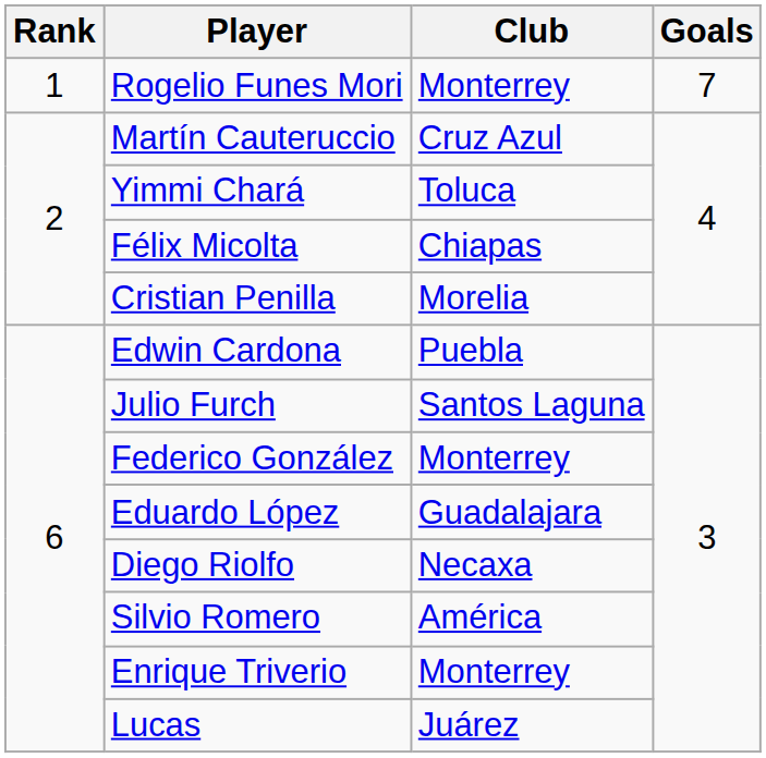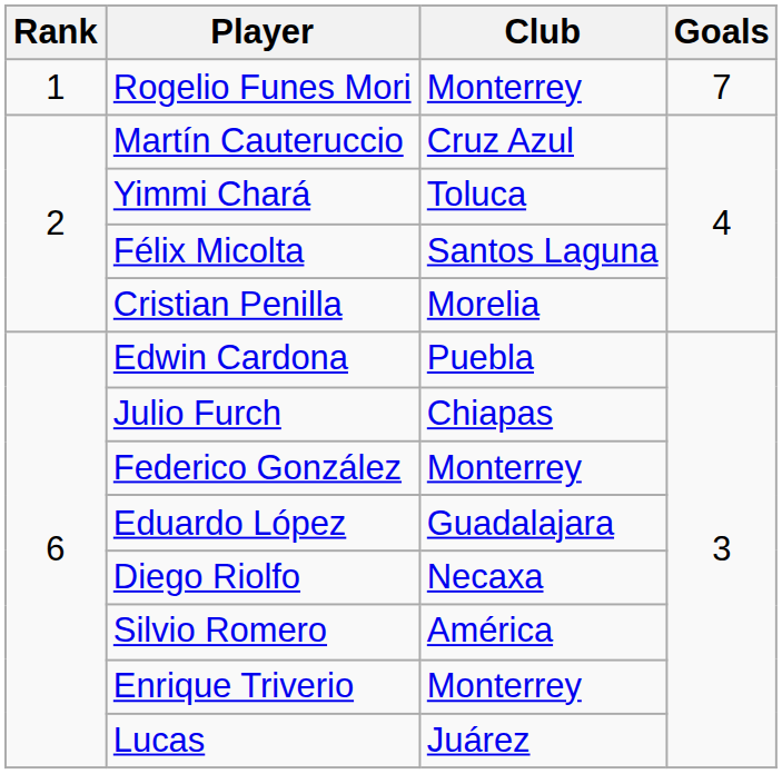Félix Micolta | Club: Chiapas -> Santos Laguna
Julio Furch | Club: Santos Laguna -> Chiapas
